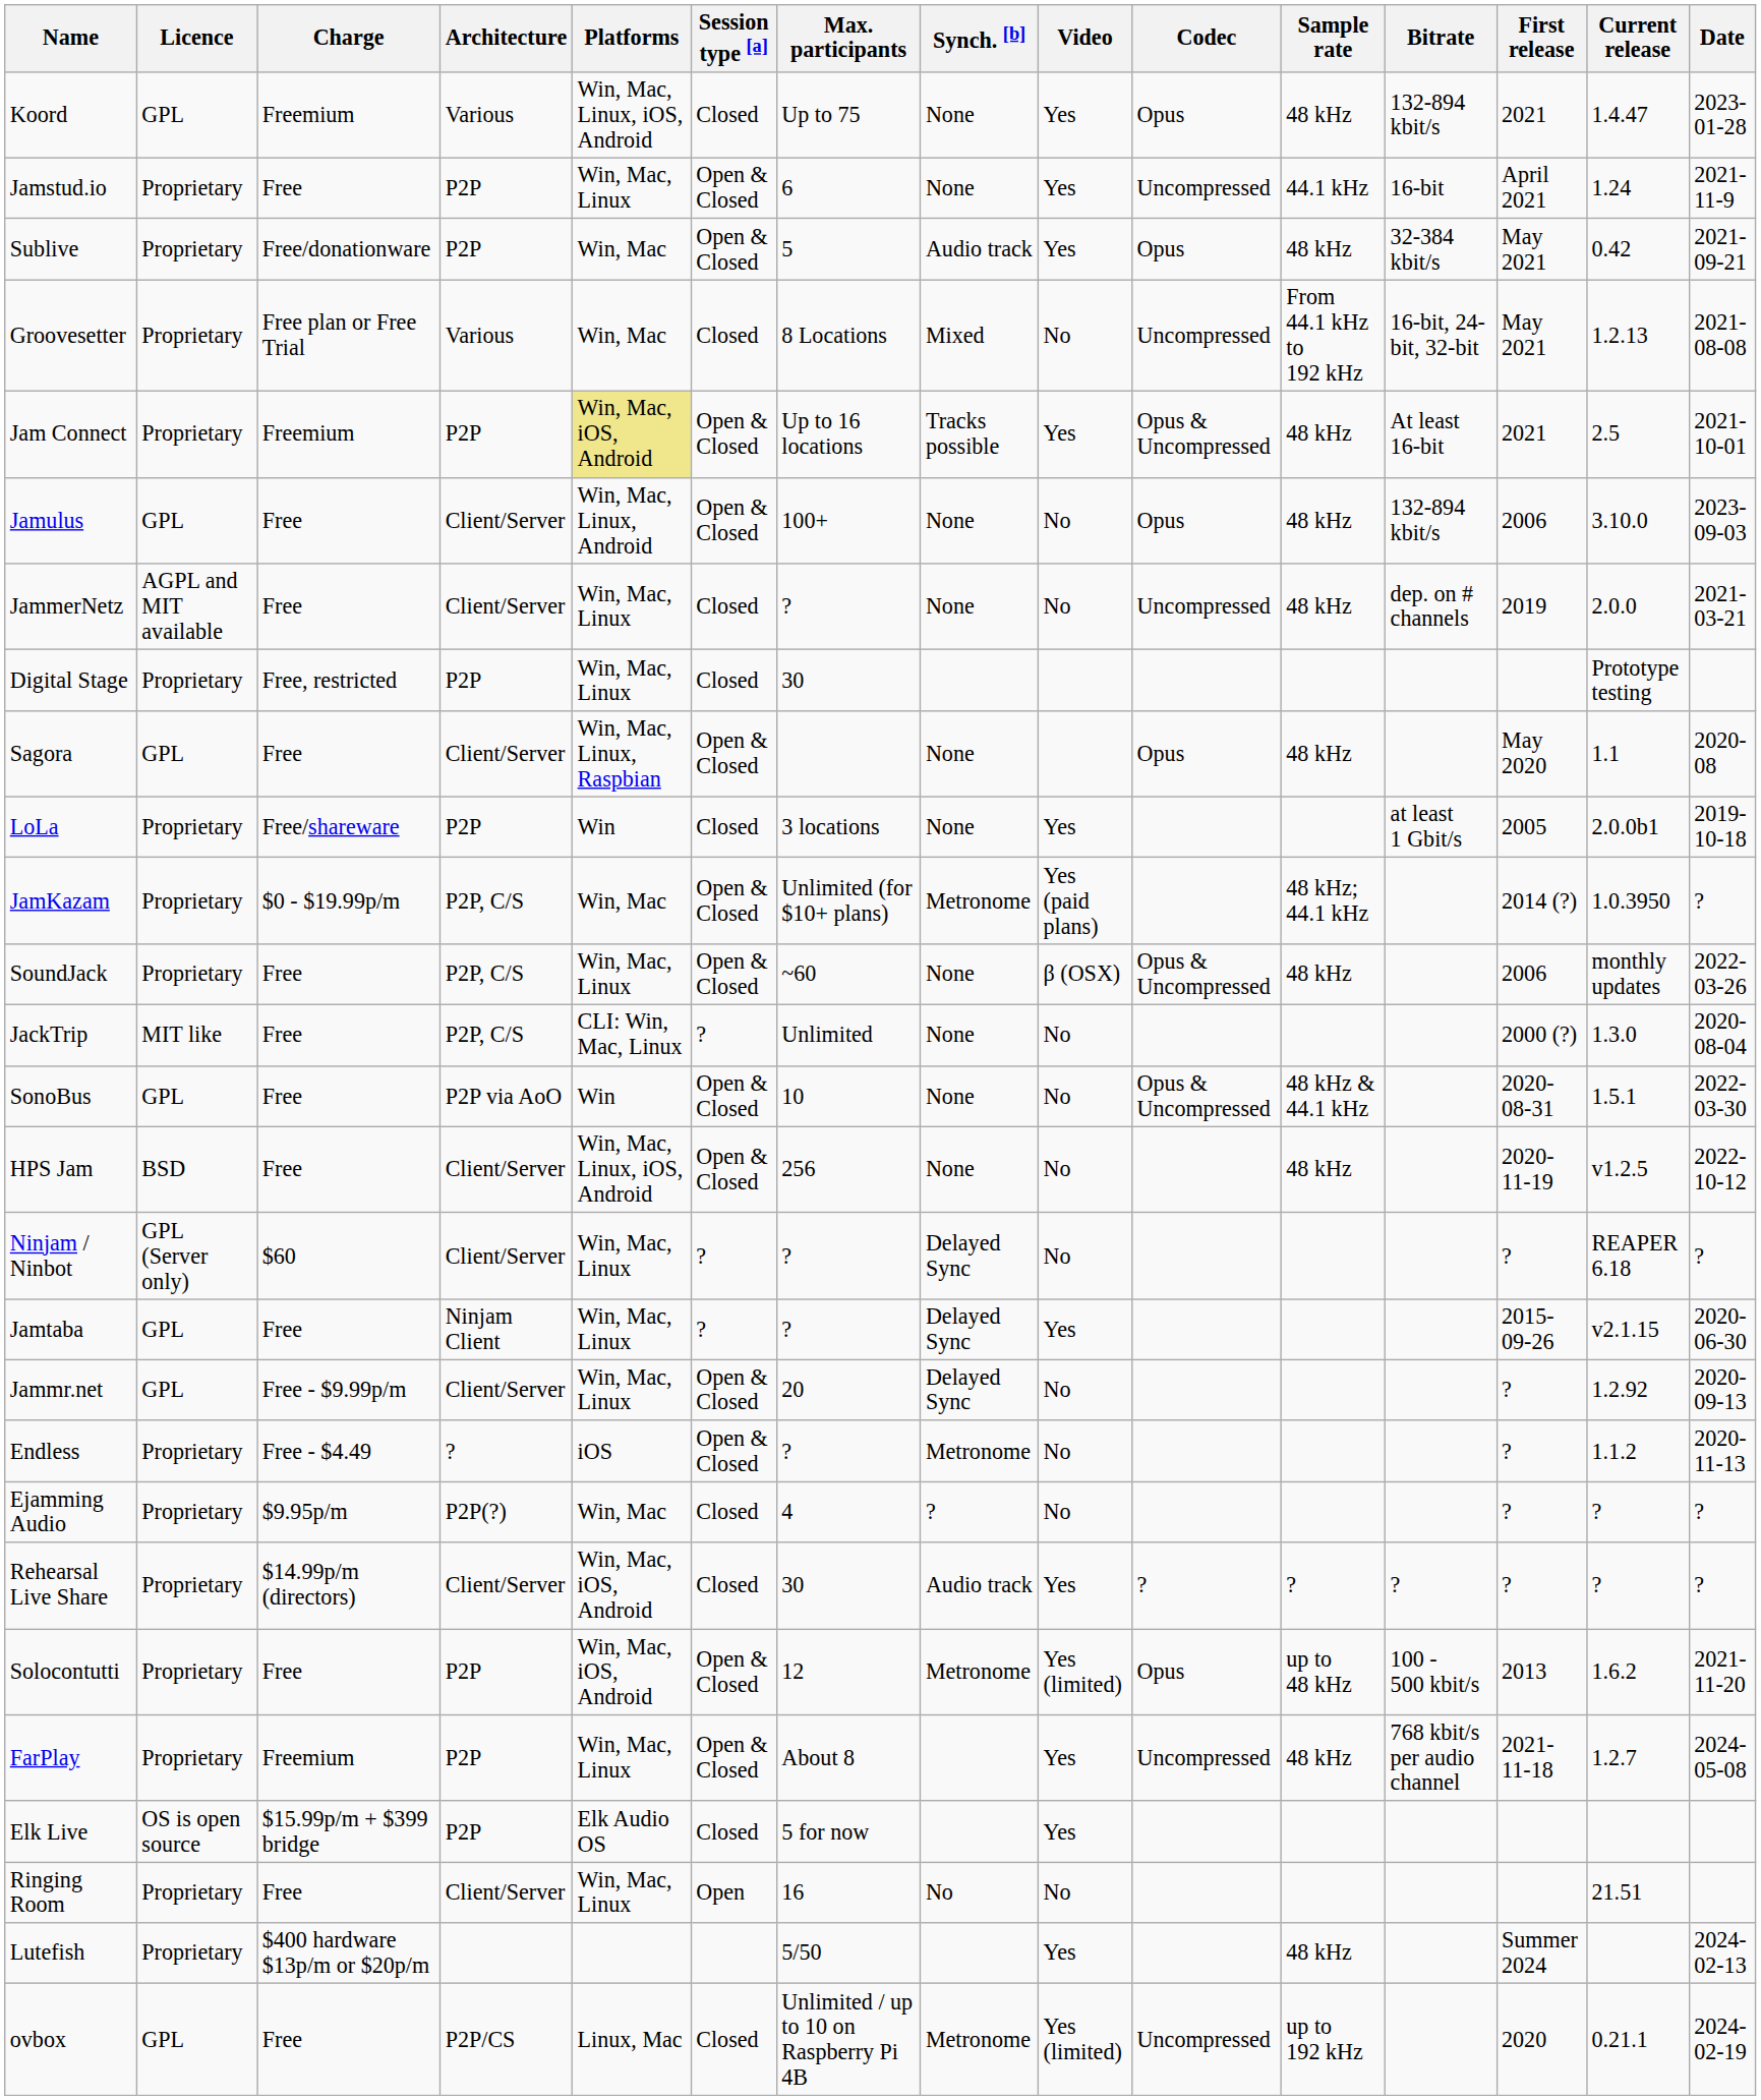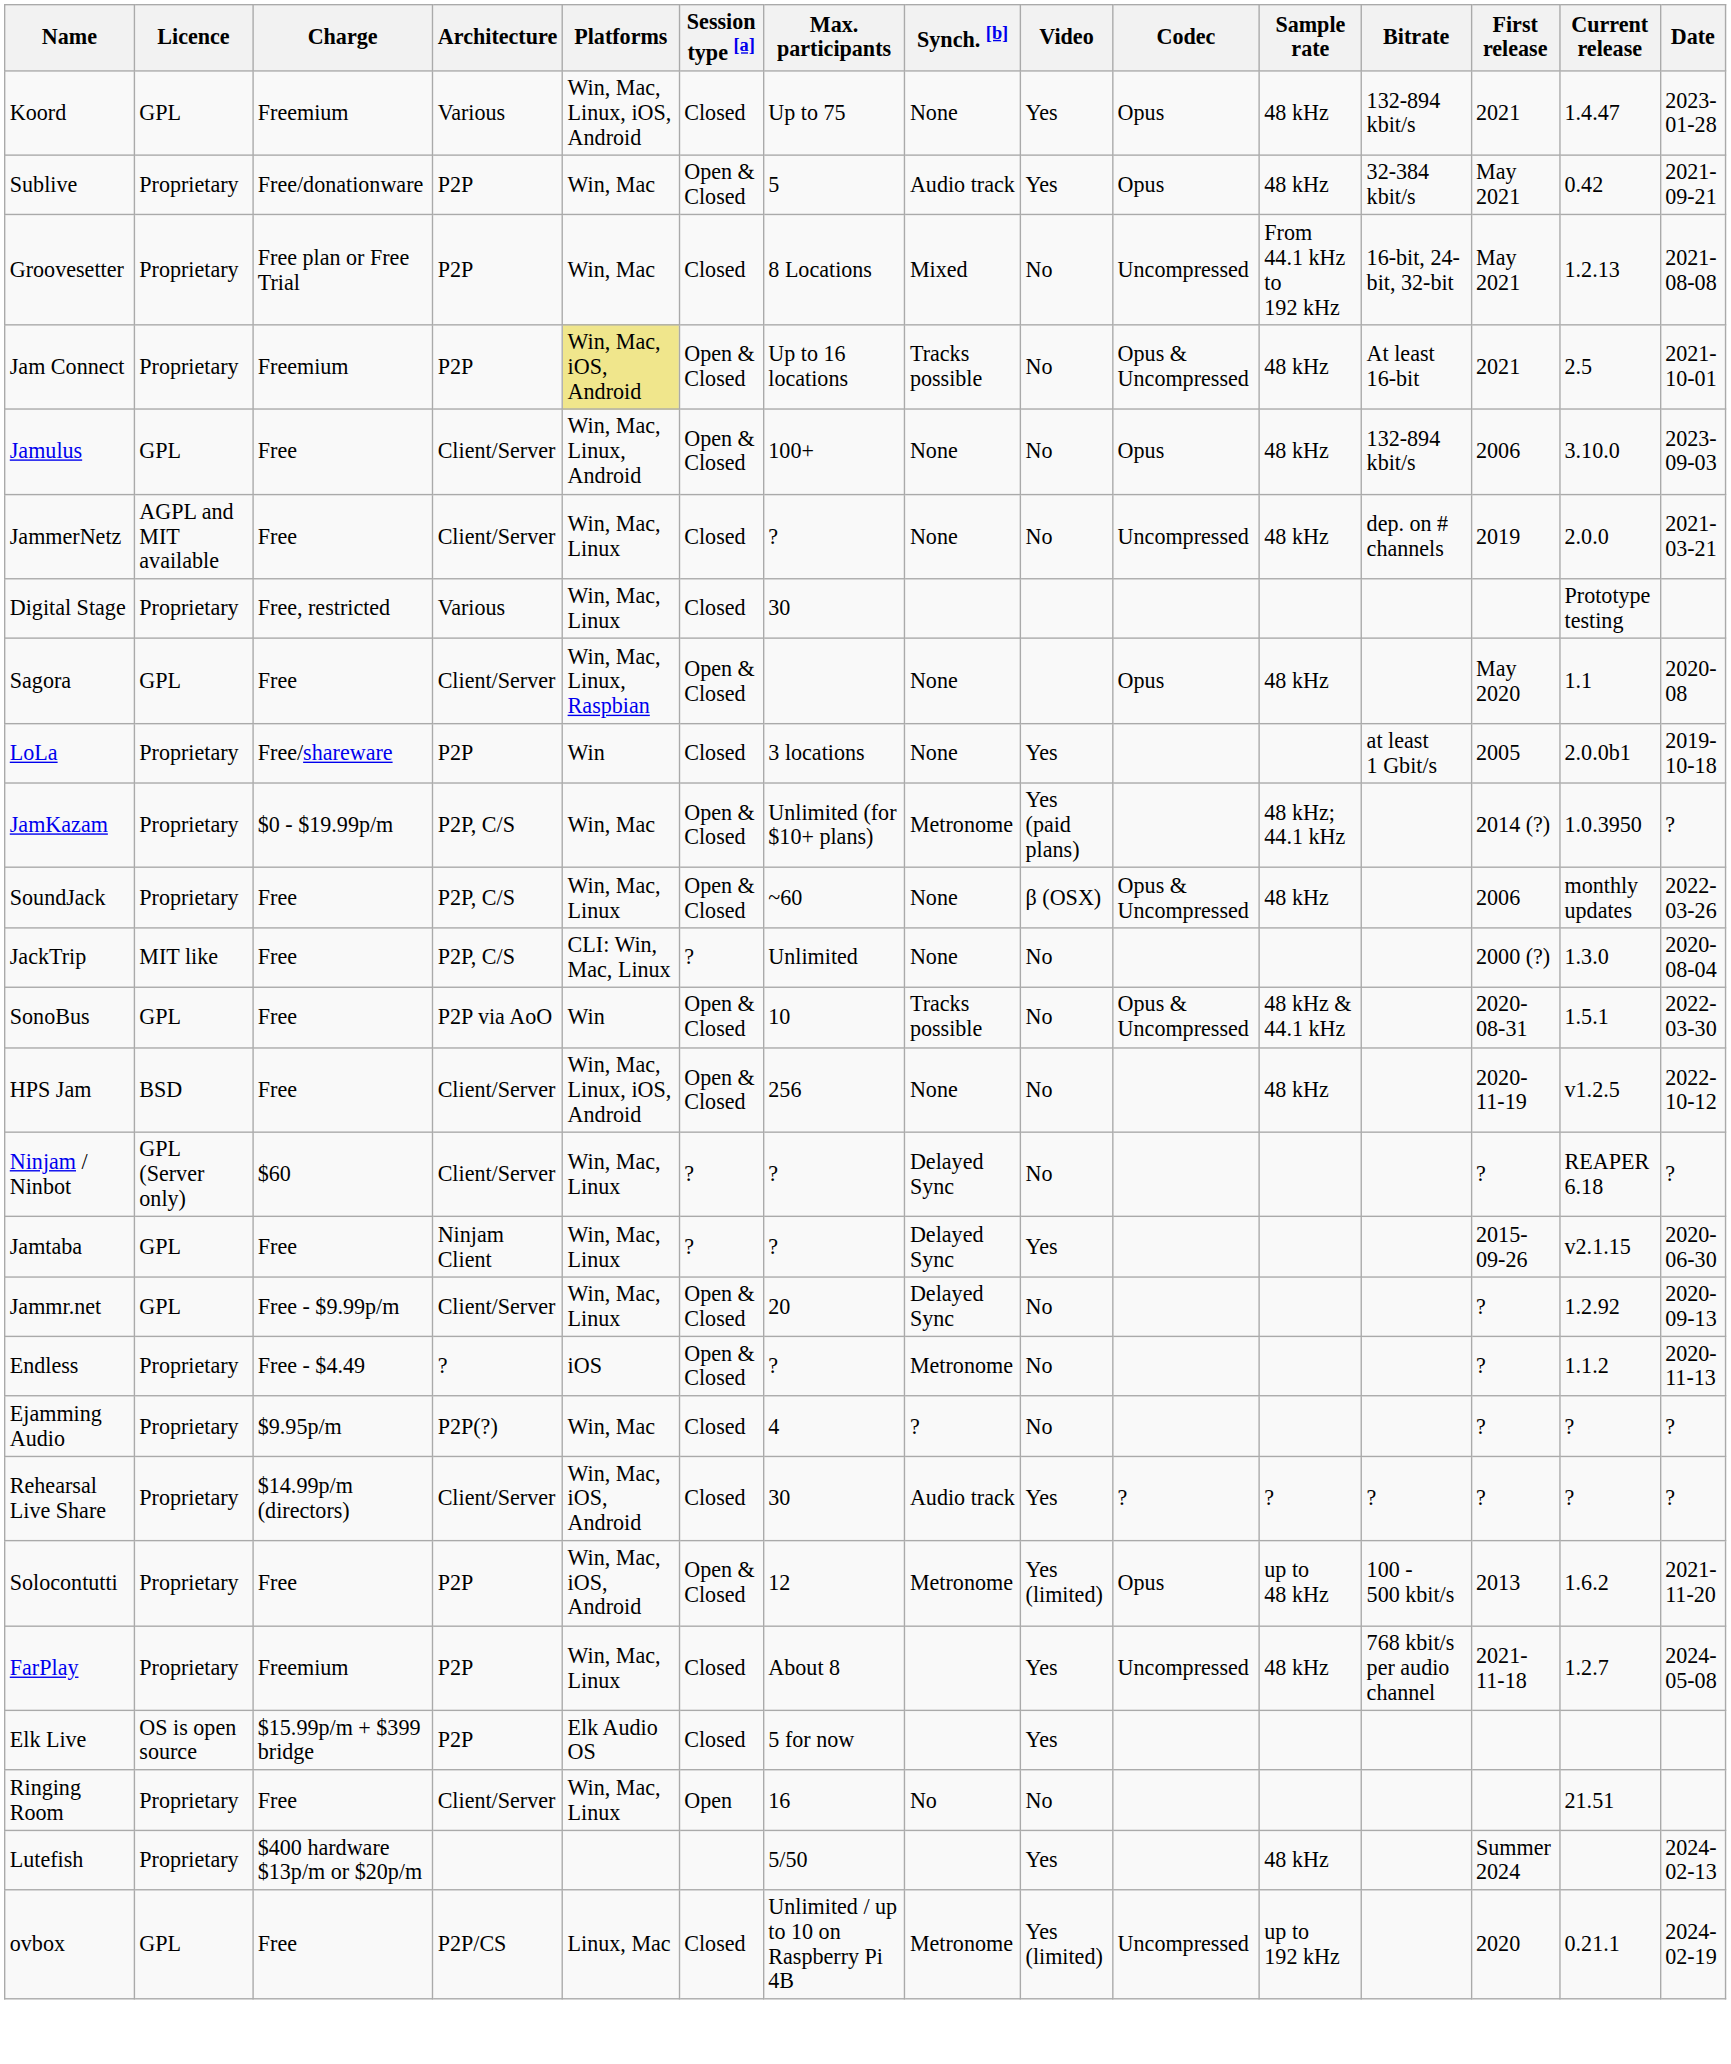- row: Jamstud.io | Proprietary | Free | P2P | Win, Mac, Linux | Open & Closed | 6 | None | Yes | Uncompressed | 44.1 kHz | 16-bit | April 2021 | 1.24 | 2021-11-9
Groovesetter | Architecture: Various -> P2P
Jam Connect | Video: Yes -> No
Digital Stage | Architecture: P2P -> Various
SonoBus | Synch. [b]: None -> Tracks possible
FarPlay | Session type [a]: Open & Closed -> Closed
